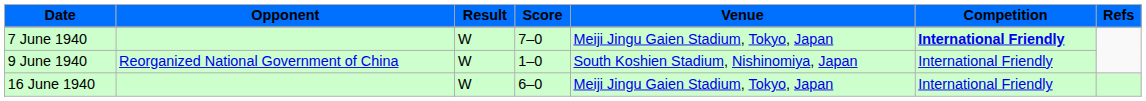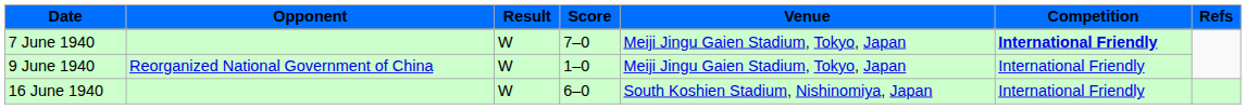9 June 1940 | Venue: South Koshien Stadium, Nishinomiya, Japan -> Meiji Jingu Gaien Stadium, Tokyo, Japan
16 June 1940 | Venue: Meiji Jingu Gaien Stadium, Tokyo, Japan -> South Koshien Stadium, Nishinomiya, Japan
